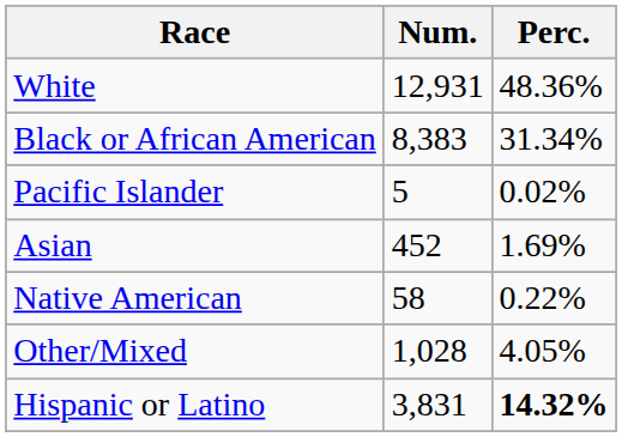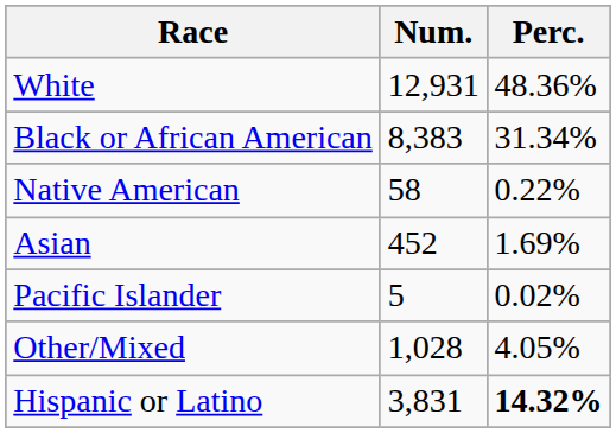rows swapped: Native American <-> Pacific Islander
